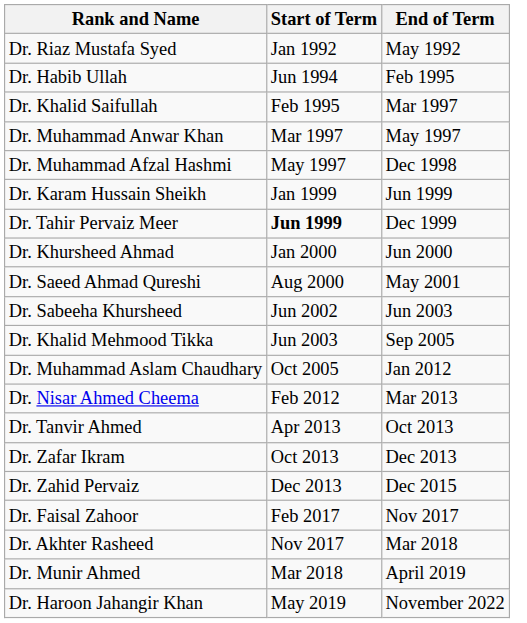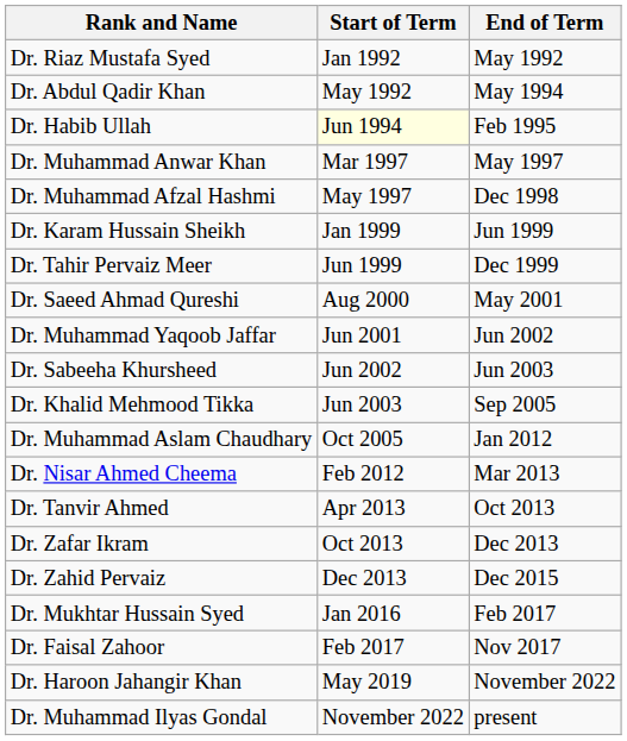+ row: Dr. Abdul Qadir Khan | May 1992 | May 1994
Dr. Habib Ullah | Start of Term: no background -> lightyellow background
- row: Dr. Khalid Saifullah | Feb 1995 | Mar 1997
Dr. Tahir Pervaiz Meer | Start of Term: bold -> normal
- row: Dr. Khursheed Ahmad | Jan 2000 | Jun 2000
+ row: Dr. Muhammad Yaqoob Jaffar | Jun 2001 | Jun 2002
+ row: Dr. Mukhtar Hussain Syed | Jan 2016 | Feb 2017
- row: Dr. Akhter Rasheed | Nov 2017 | Mar 2018
- row: Dr. Munir Ahmed | Mar 2018 | April 2019
+ row: Dr. Muhammad Ilyas Gondal | November 2022 | present
